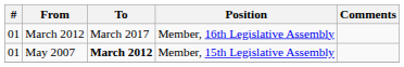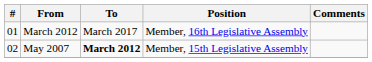May 2007 | #: 01 -> 02
